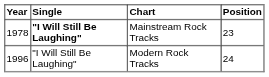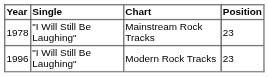Mainstream Rock Tracks | Single: bold -> normal
Modern Rock Tracks | Position: 24 -> 23
